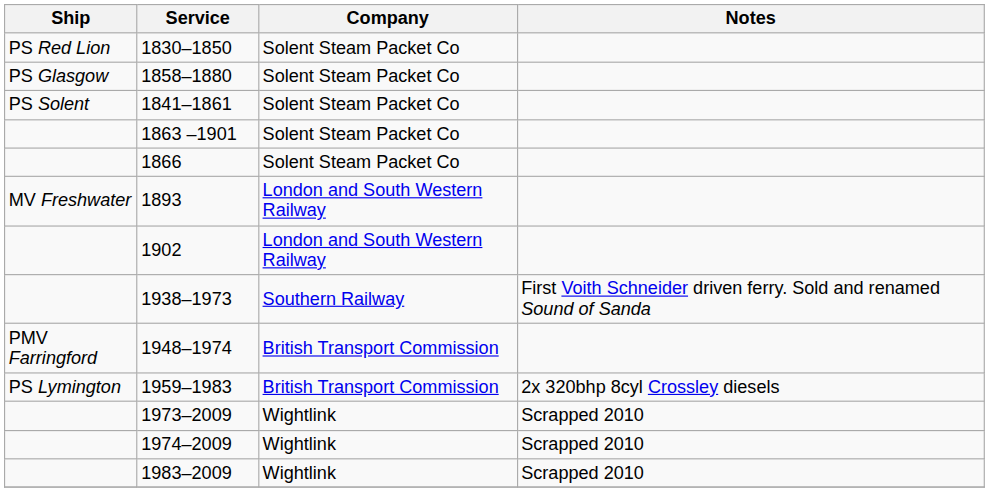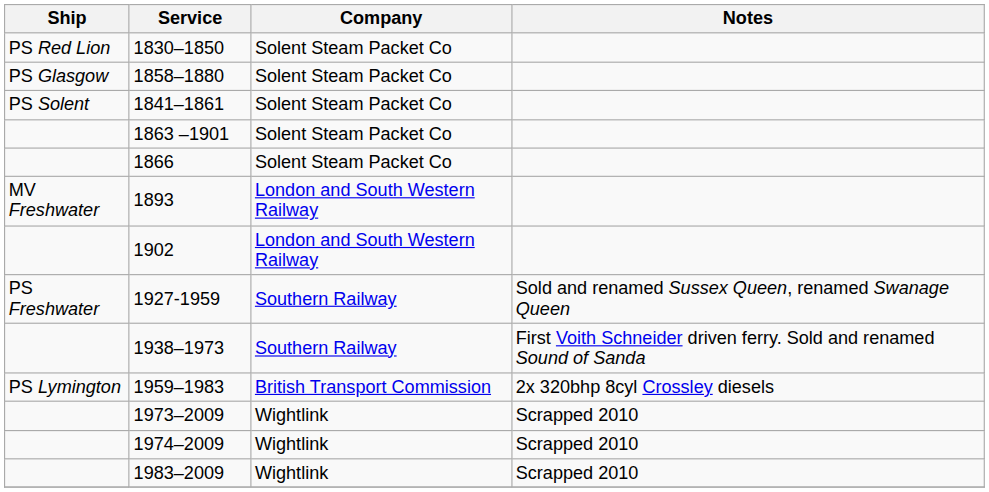+ row: PS Freshwater | 1927-1959 | Southern Railway | Sold and renamed Sussex Queen, renamed Swanage Queen
- row: PMV Farringford | 1948–1974 | British Transport Commission
